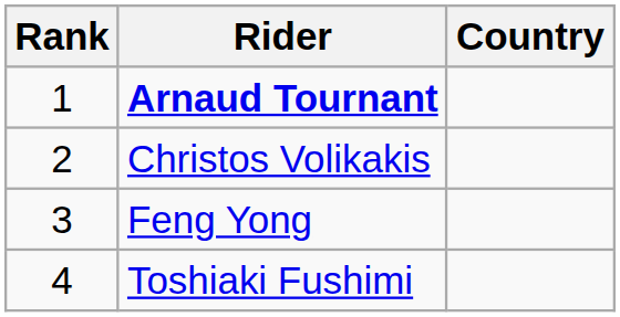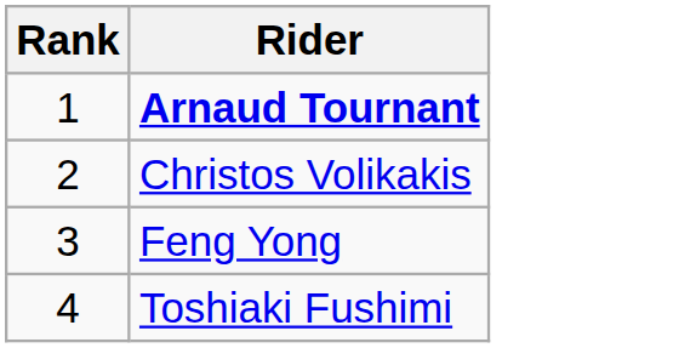- column: Country
